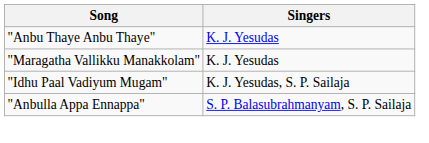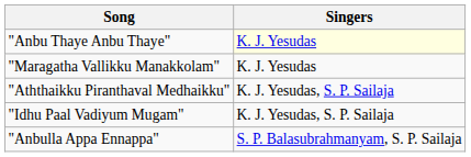"Anbu Thaye Anbu Thaye" | Singers: no background -> lightyellow background
+ row: "Aththaikku Piranthaval Medhaikku" | K. J. Yesudas, S. P. Sailaja
